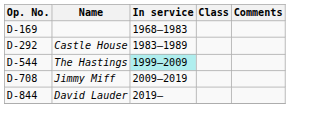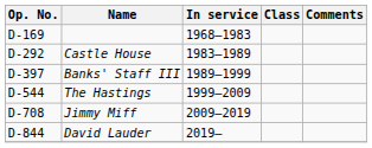+ row: D-397 | Banks' Staff III | 1989–1999
The Hastings | In service: paleturquoise background -> no background
